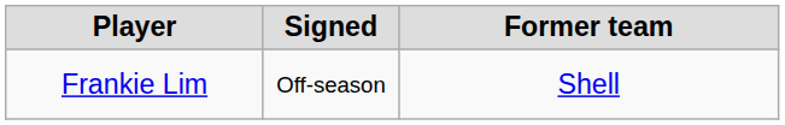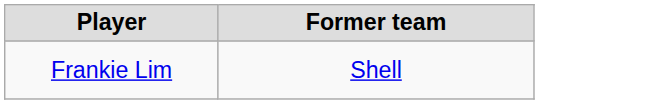- column: Signed | Off-season
